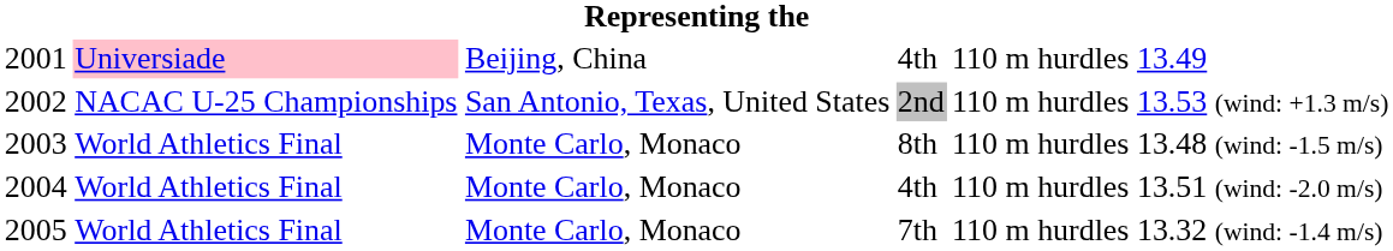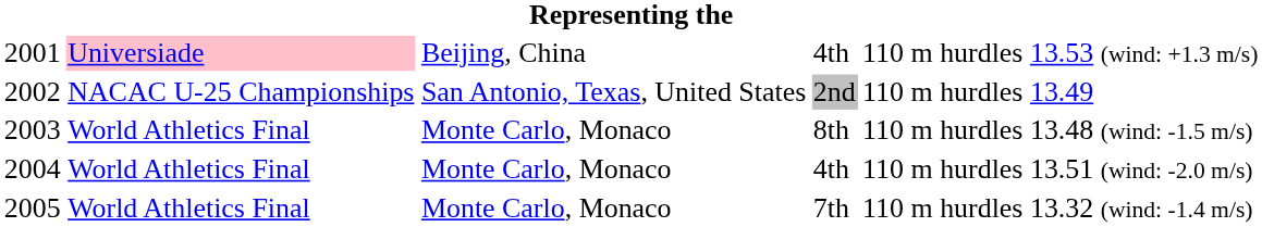2001 | column 6: 13.49 -> 13.53 (wind: +1.3 m/s)
2002 | column 6: 13.53 (wind: +1.3 m/s) -> 13.49
